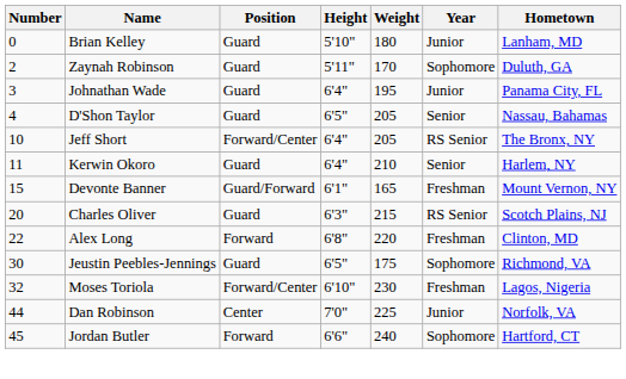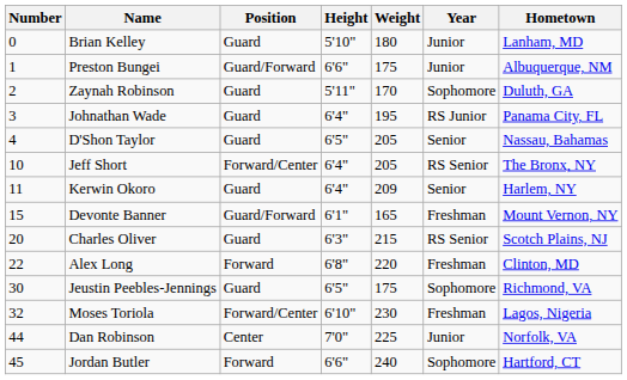+ row: 1 | Preston Bungei | Guard/Forward | 6'6" | 175 | Junior | Albuquerque, NM
Johnathan Wade | Year: Junior -> RS Junior
Kerwin Okoro | Weight: 210 -> 209
